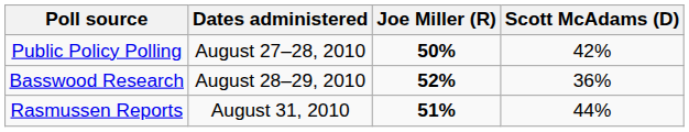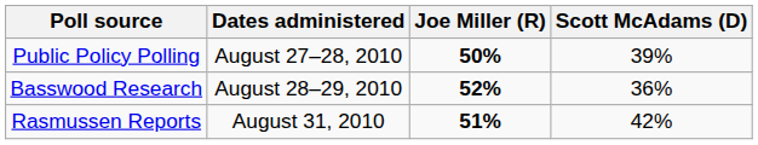Public Policy Polling | Scott McAdams (D): 42% -> 39%
Rasmussen Reports | Scott McAdams (D): 44% -> 42%
